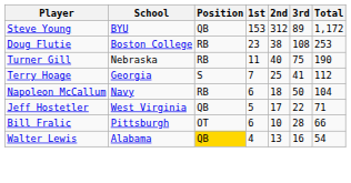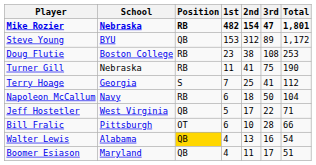+ row: Mike Rozier | Nebraska | RB | 482 | 154 | 47 | 1,801
Turner Gill | 2nd: 40 -> 41
+ row: Boomer Esiason | Maryland | QB | 4 | 11 | 17 | 51
